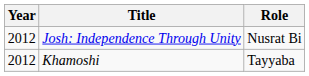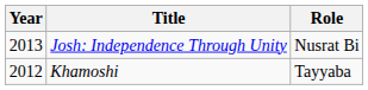Josh: Independence Through Unity | Year: 2012 -> 2013
